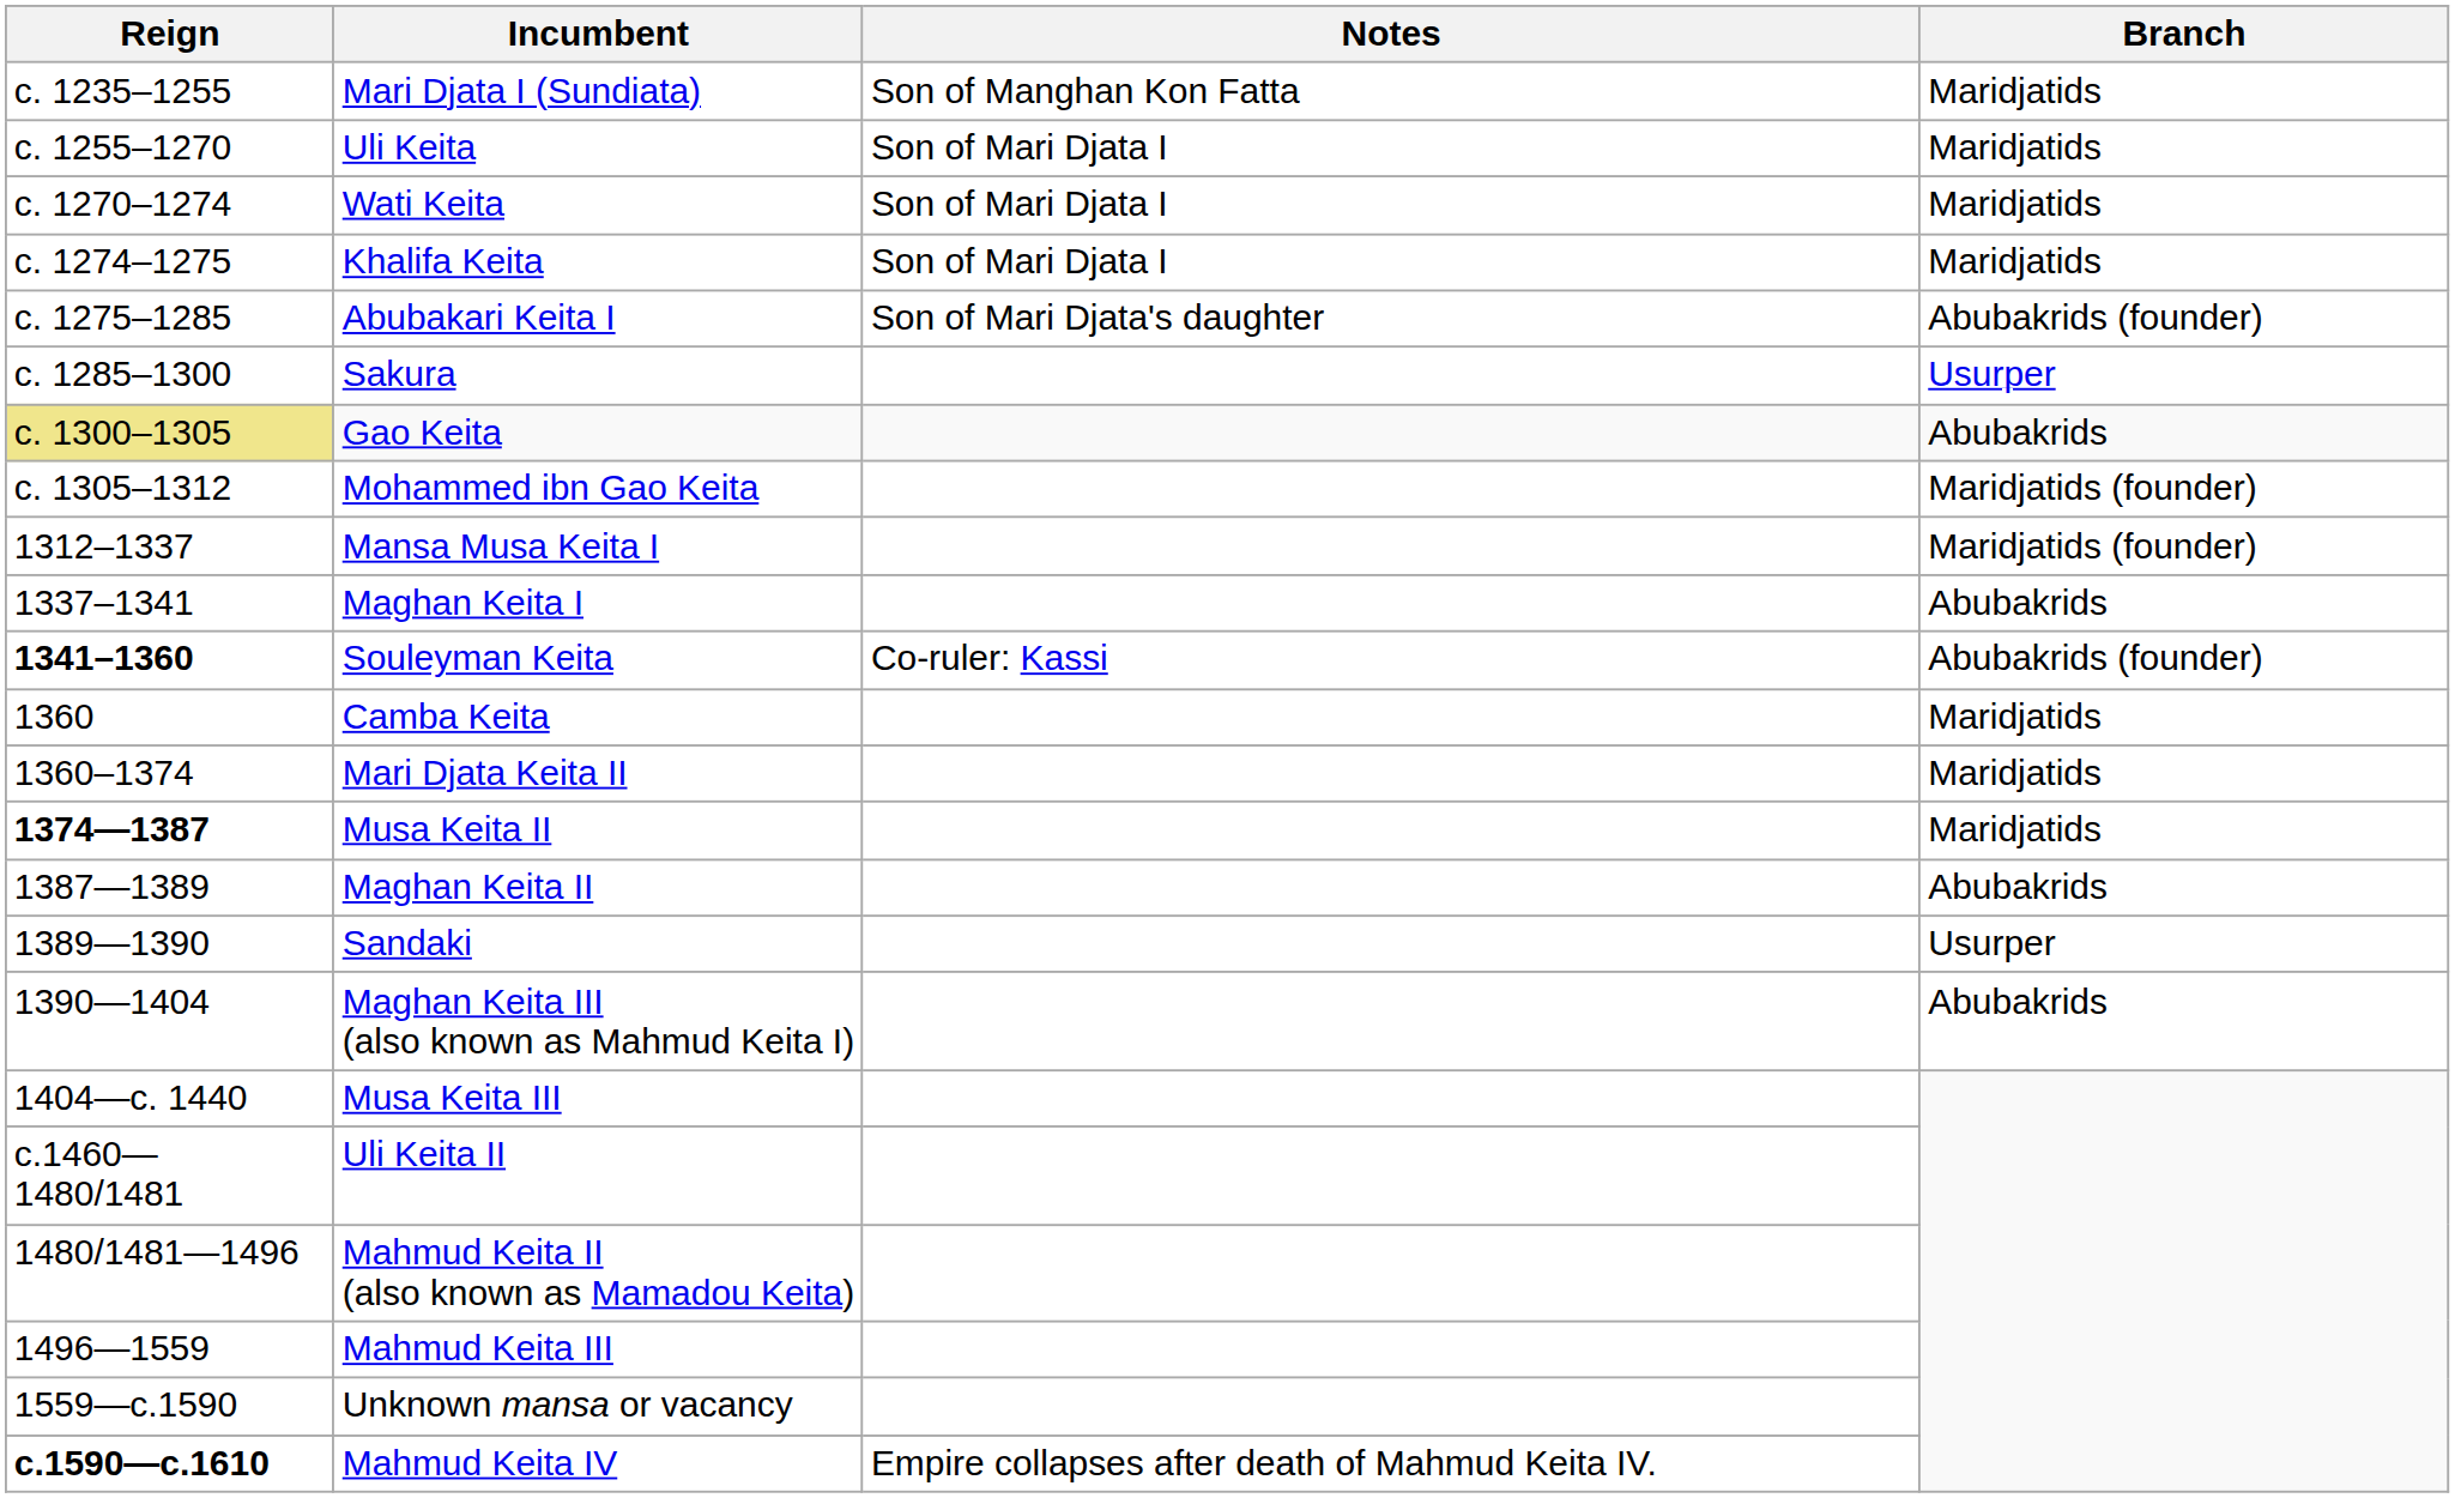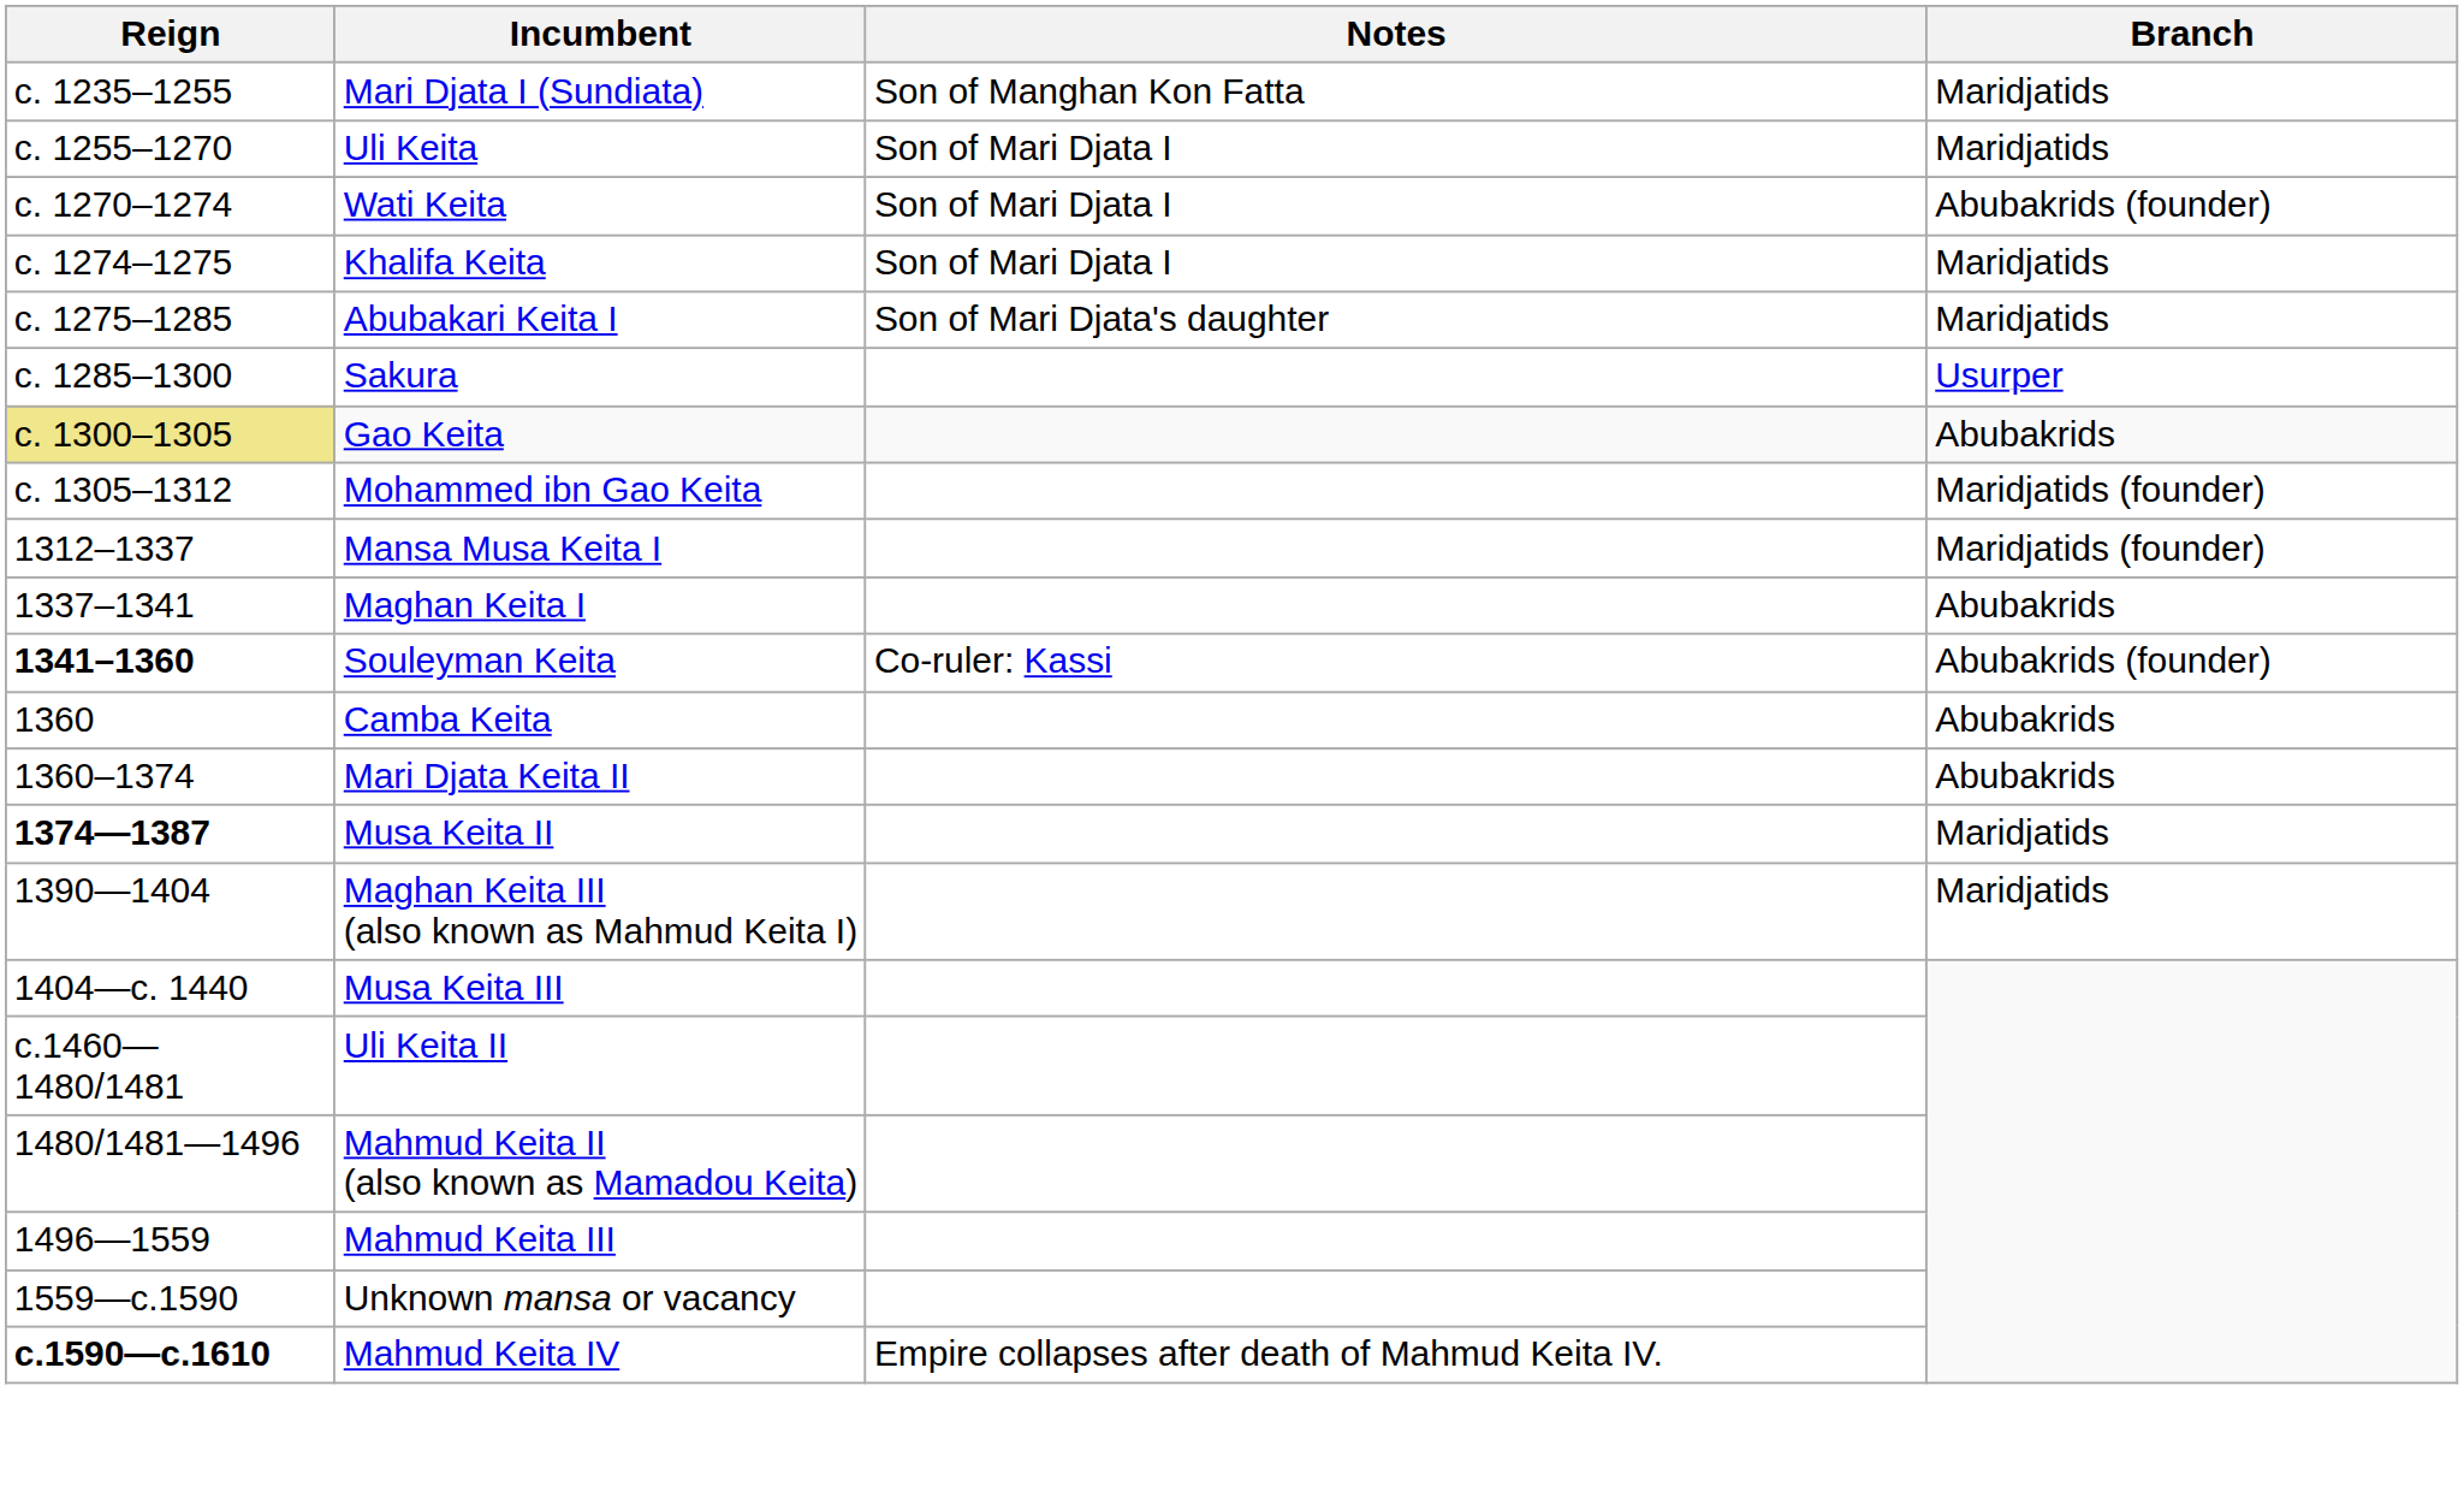Wati Keita | Branch: Maridjatids -> Abubakrids (founder)
Abubakari Keita I | Branch: Abubakrids (founder) -> Maridjatids
Camba Keita | Branch: Maridjatids -> Abubakrids
Mari Djata Keita II | Branch: Maridjatids -> Abubakrids
- row: 1387—1389 | Maghan Keita II | Abubakrids
- row: 1389—1390 | Sandaki | Usurper
Maghan Keita III (also known as Mahmud Keita I) | Branch: Abubakrids -> Maridjatids
